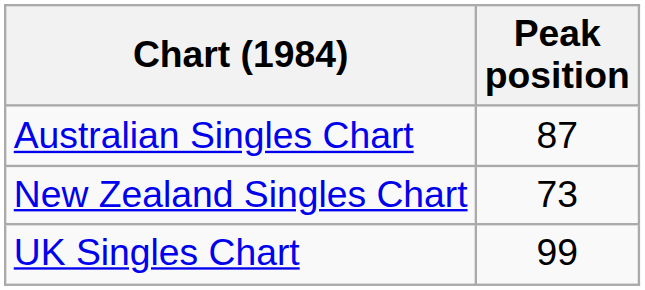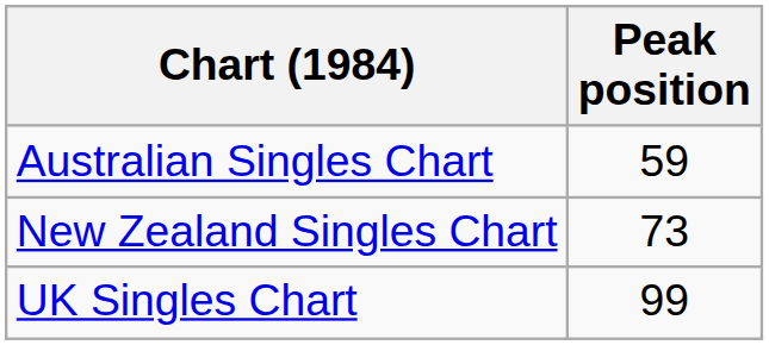Australian Singles Chart | Peak position: 87 -> 59
